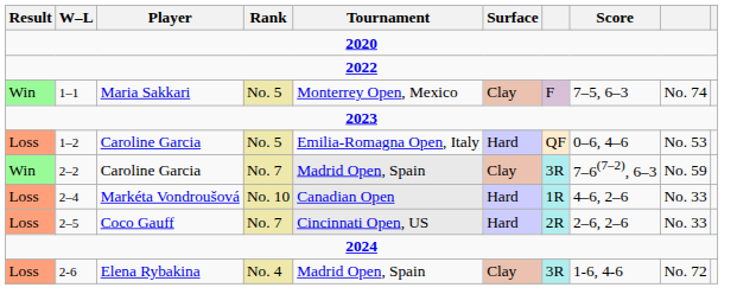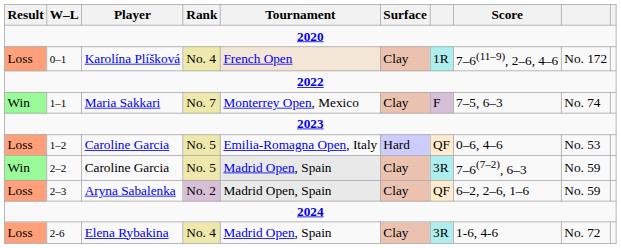+ row: Loss | 0–1 | Karolína Plíšková | No. 4 | French Open | Clay | 1R | 7–6(11–9), 2–6, 4–6 | No. 172
Maria Sakkari | Rank: No. 5 -> No. 7
2–2 / Caroline Garcia | Rank: No. 7 -> No. 5
+ row: Loss | 2–3 | Aryna Sabalenka | No. 2 | Madrid Open, Spain | Clay | QF | 6–2, 2–6, 1–6 | No. 59
- row: Loss | 2–4 | Markéta Vondroušová | No. 10 | Canadian Open | Hard | 1R | 4–6, 2–6 | No. 33
- row: Loss | 2–5 | Coco Gauff | No. 7 | Cincinnati Open, US | Hard | 2R | 2–6, 2–6 | No. 33
